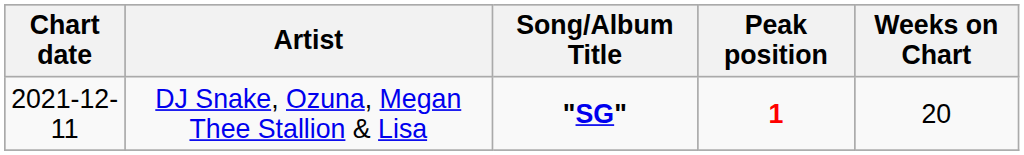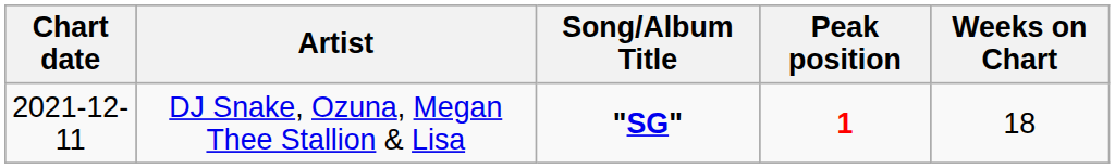DJ Snake, Ozuna, Megan Thee Stallion & Lisa | Weeks on Chart: 20 -> 18
